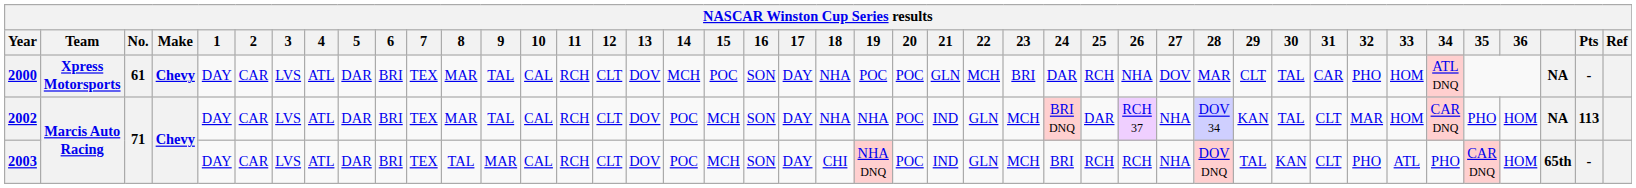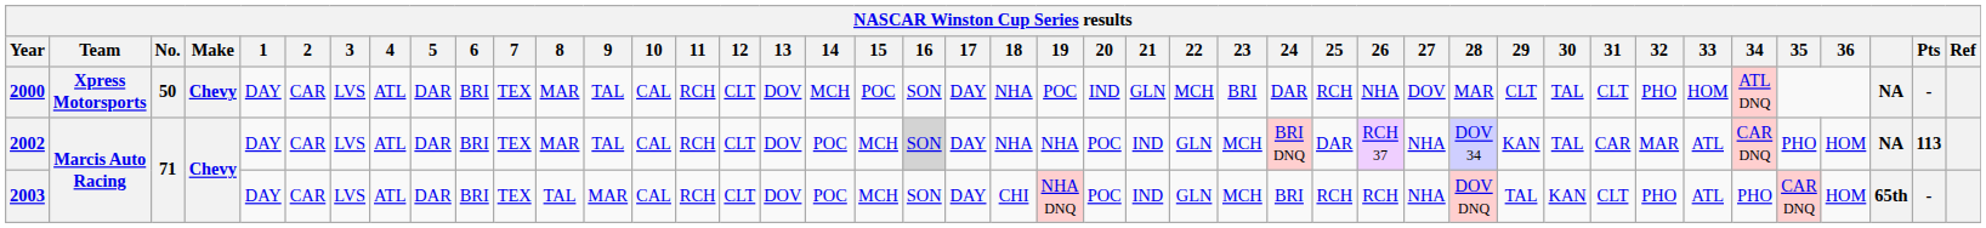2000 | No.: 61 -> 50
2000 | 20: POC -> IND
2000 | 31: CAR -> CLT
2002 | 16: no background -> lightgrey background
2002 | 31: CLT -> CAR
2002 | 33: HOM -> ATL
